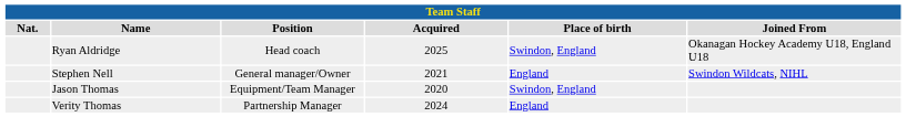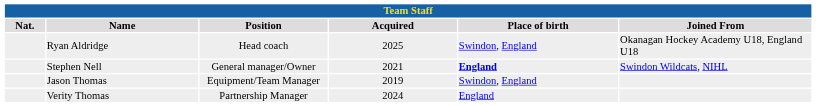Stephen Nell | Place of birth: normal -> bold
Jason Thomas | Acquired: 2020 -> 2019
